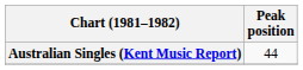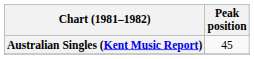Australian Singles (Kent Music Report) | Peak position: 44 -> 45
